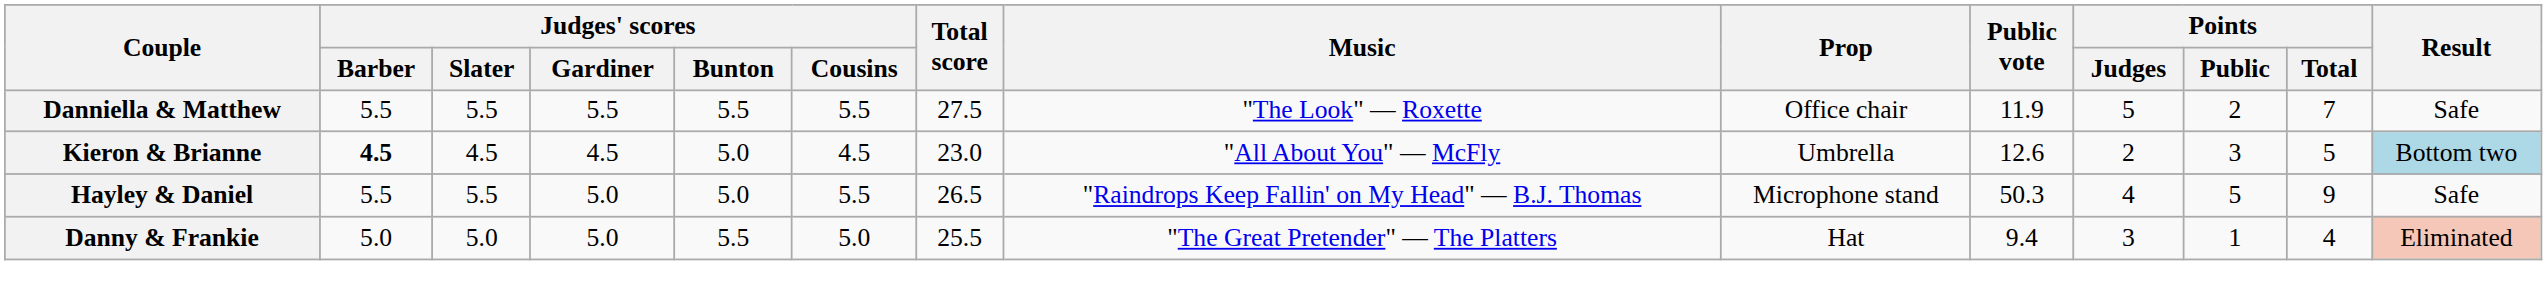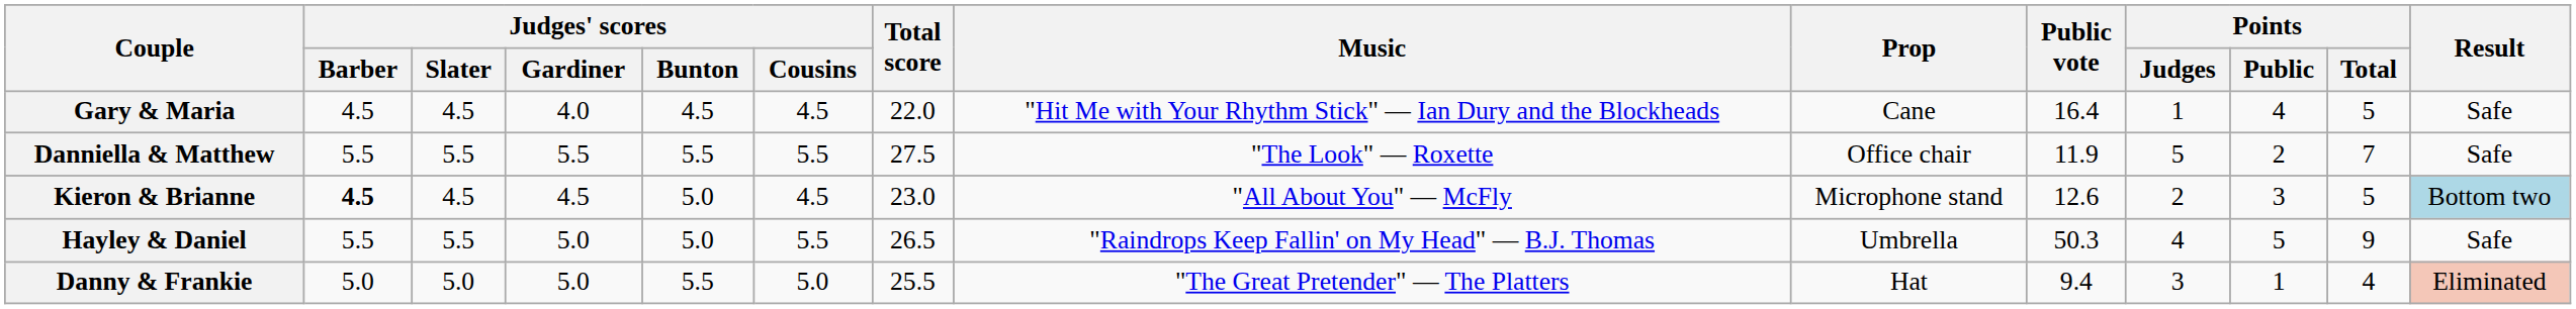+ row: Gary & Maria | 4.5 | 4.5 | 4.0 | 4.5 | 4.5 | 22.0 | "Hit Me with Your Rhythm Stick" — Ian Dury and the Blockheads | Cane | 16.4 | 1 | 4 | 5 | Safe
Kieron & Brianne | Prop: Umbrella -> Microphone stand
Hayley & Daniel | Prop: Microphone stand -> Umbrella
